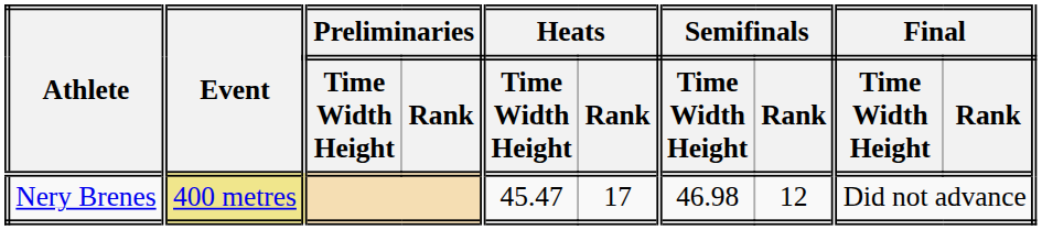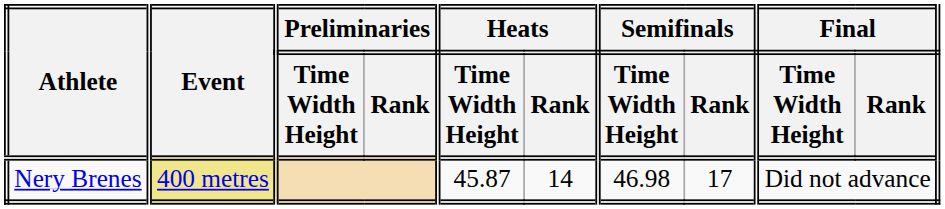Nery Brenes | Heats / Time Width Height: 45.47 -> 45.87
Nery Brenes | Heats / Rank: 17 -> 14
Nery Brenes | Semifinals / Rank: 12 -> 17
